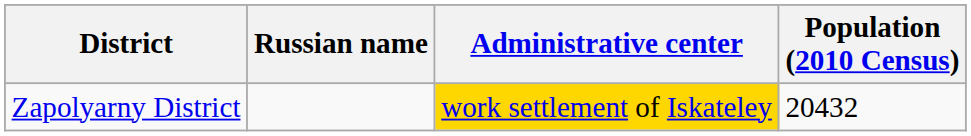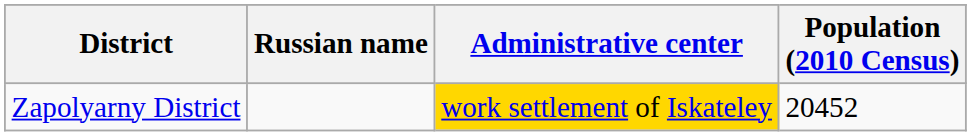Zapolyarny District | Population (2010 Census): 20432 -> 20452
